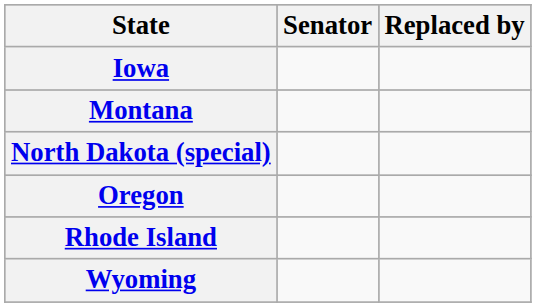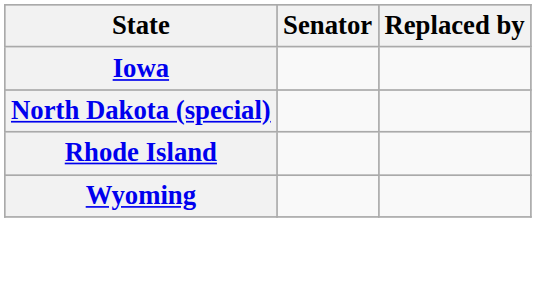- row: Montana
- row: Oregon
